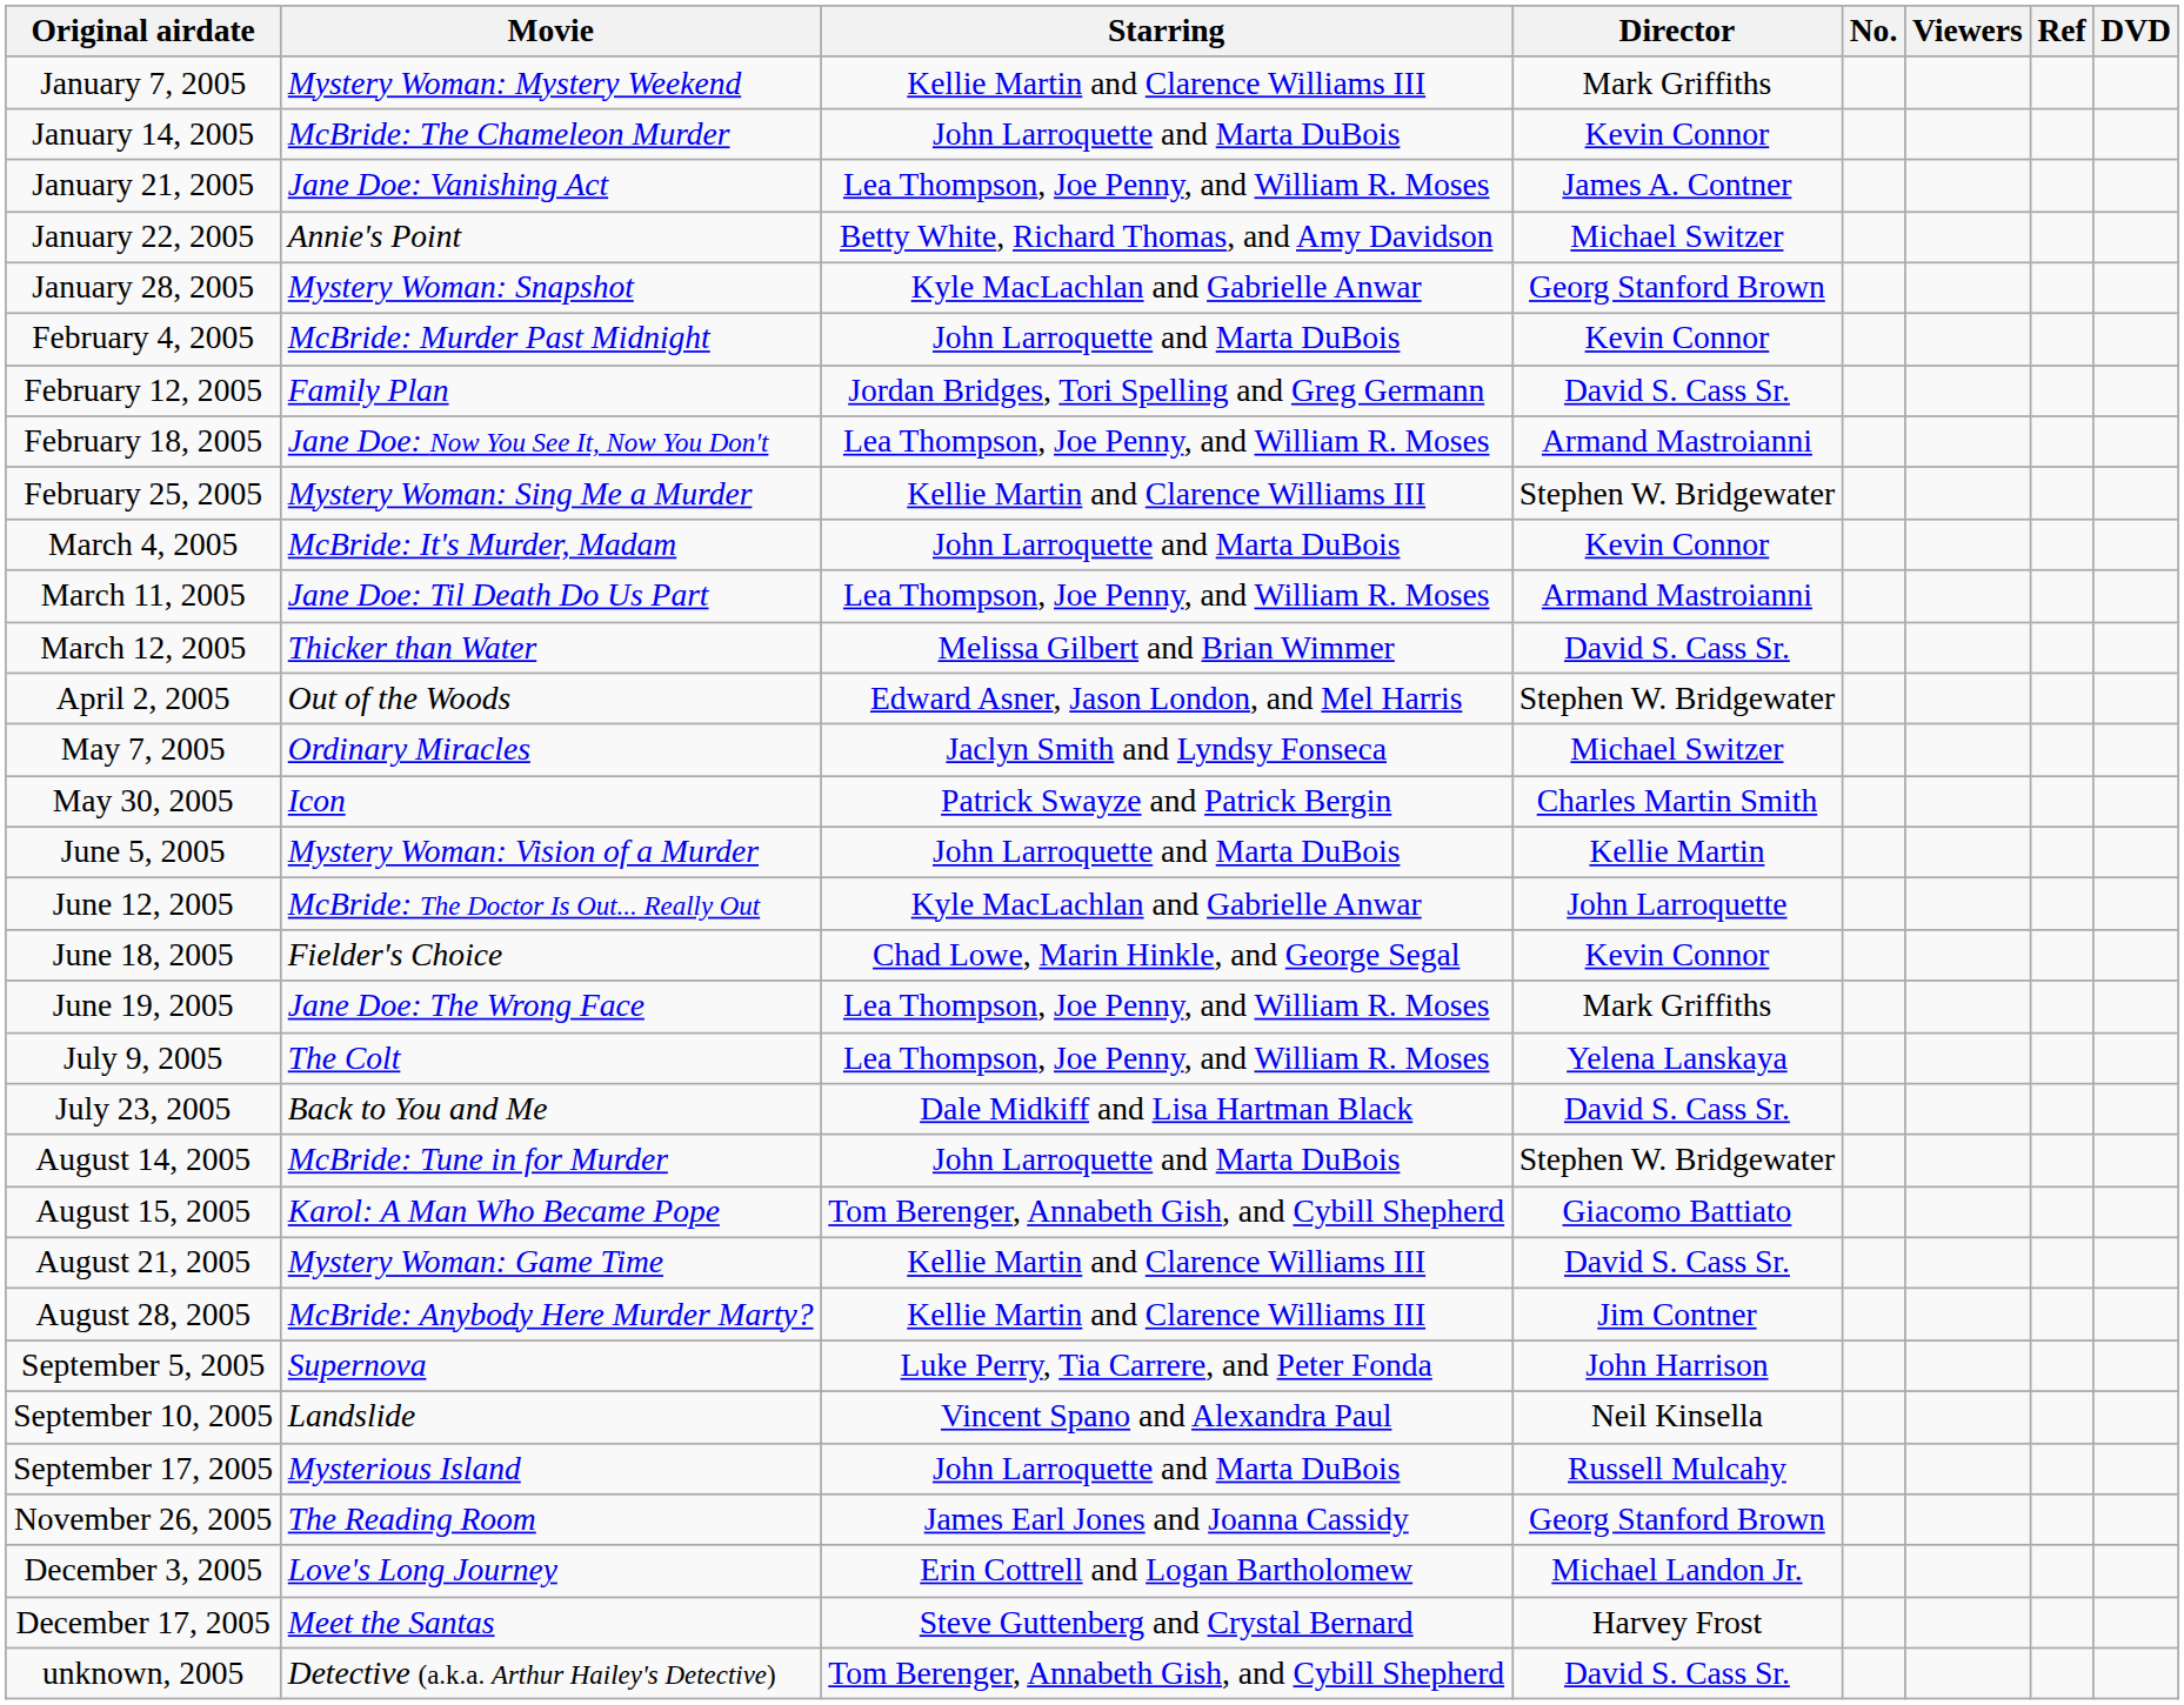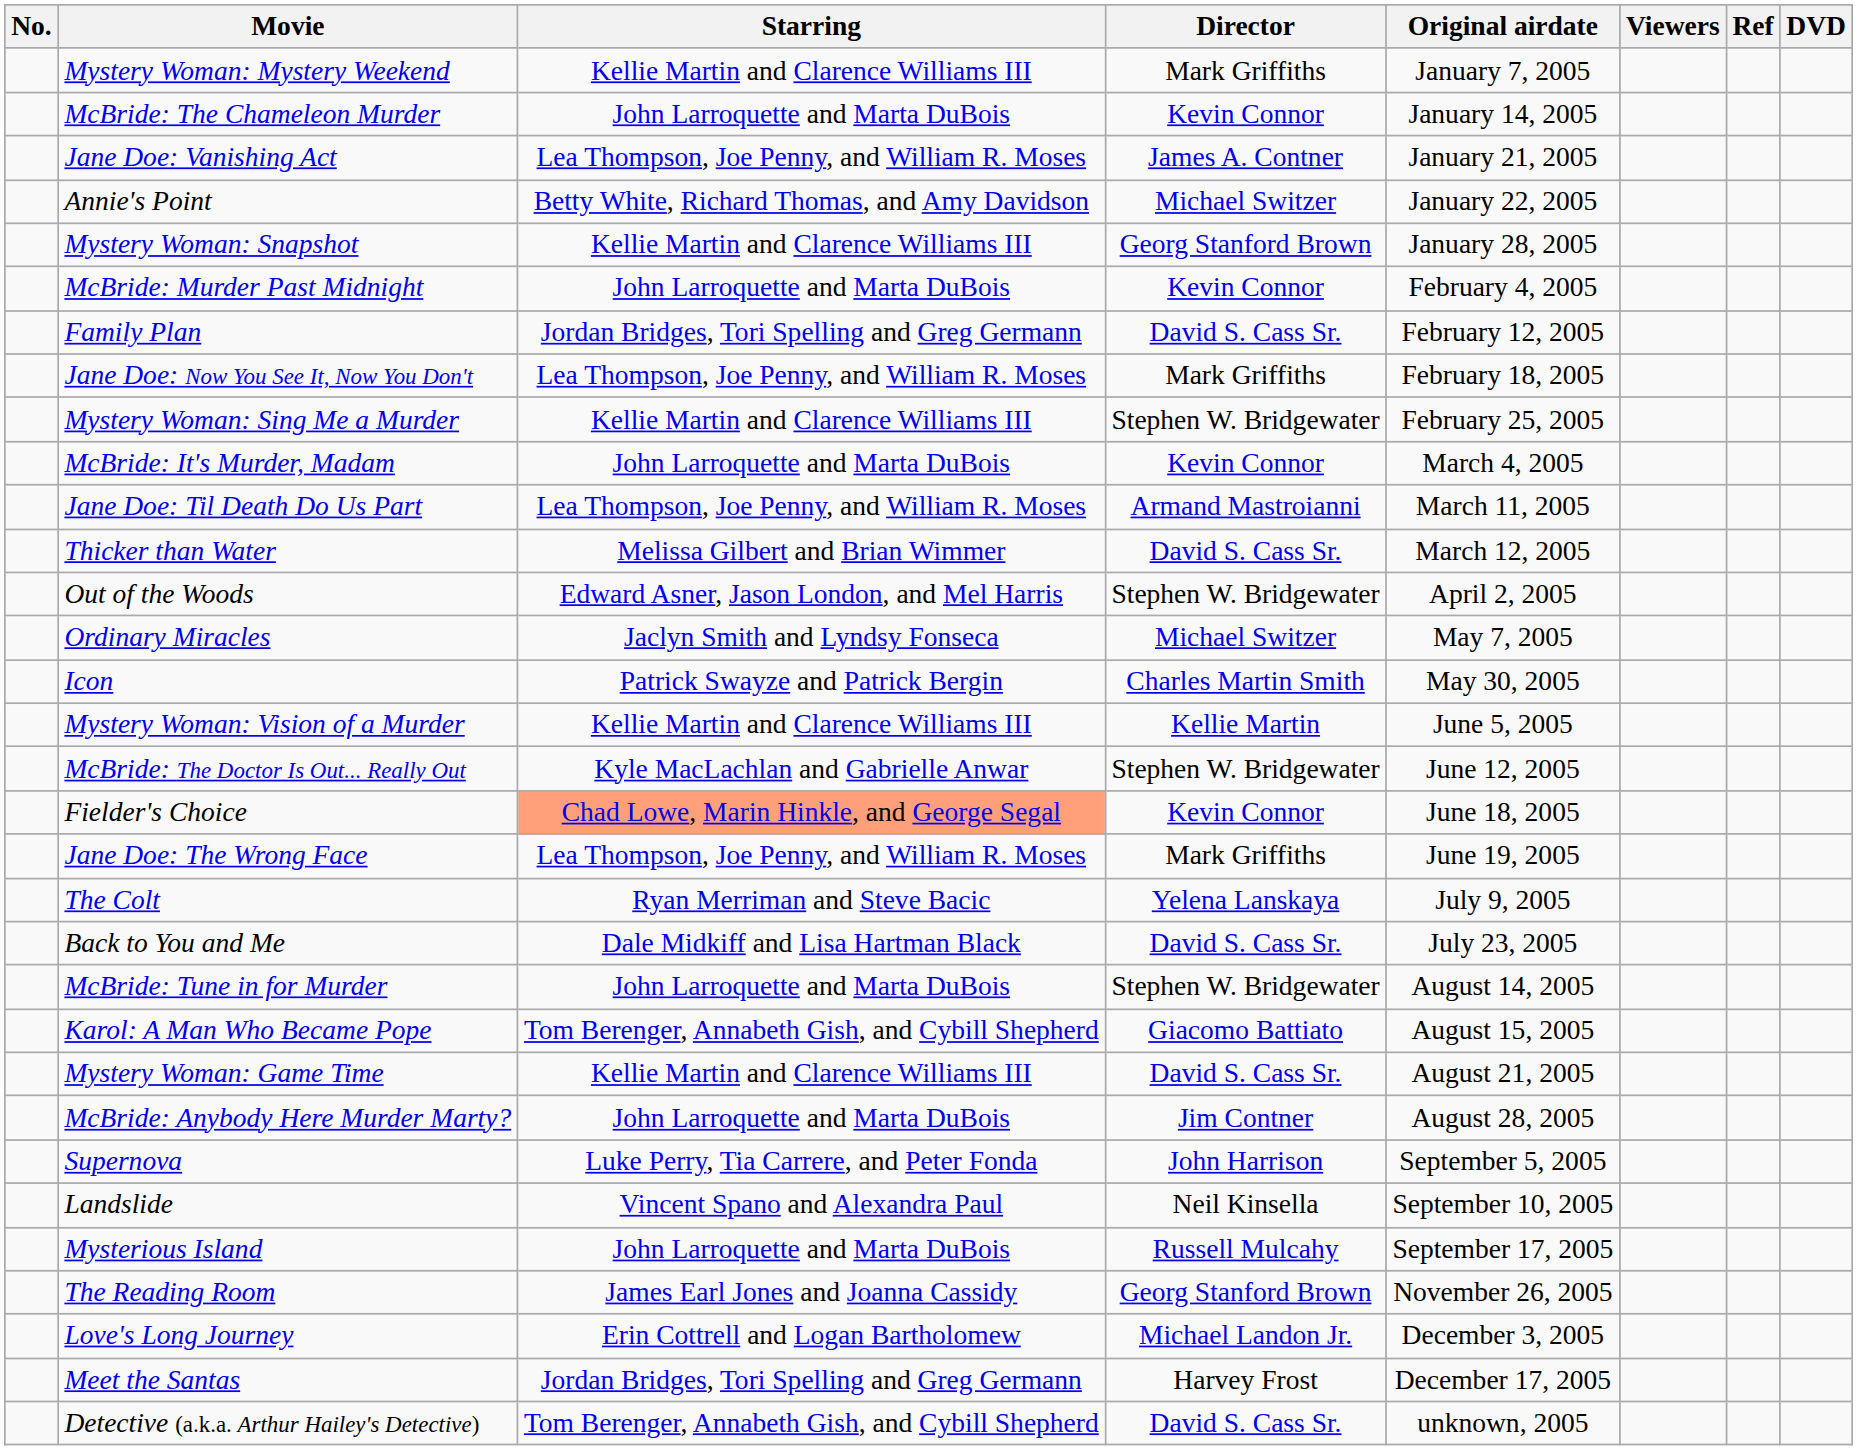columns swapped: No. <-> Original airdate
Mystery Woman: Snapshot | Starring: Kyle MacLachlan and Gabrielle Anwar -> Kellie Martin and Clarence Williams III
Jane Doe: Now You See It, Now You Don't | Director: Armand Mastroianni -> Mark Griffiths
Mystery Woman: Vision of a Murder | Starring: John Larroquette and Marta DuBois -> Kellie Martin and Clarence Williams III
McBride: The Doctor Is Out... Really Out | Director: John Larroquette -> Stephen W. Bridgewater
Fielder's Choice | Starring: no background -> lightsalmon background
The Colt | Starring: Lea Thompson, Joe Penny, and William R. Moses -> Ryan Merriman and Steve Bacic
McBride: Anybody Here Murder Marty? | Starring: Kellie Martin and Clarence Williams III -> John Larroquette and Marta DuBois
Meet the Santas | Starring: Steve Guttenberg and Crystal Bernard -> Jordan Bridges, Tori Spelling and Greg Germann
